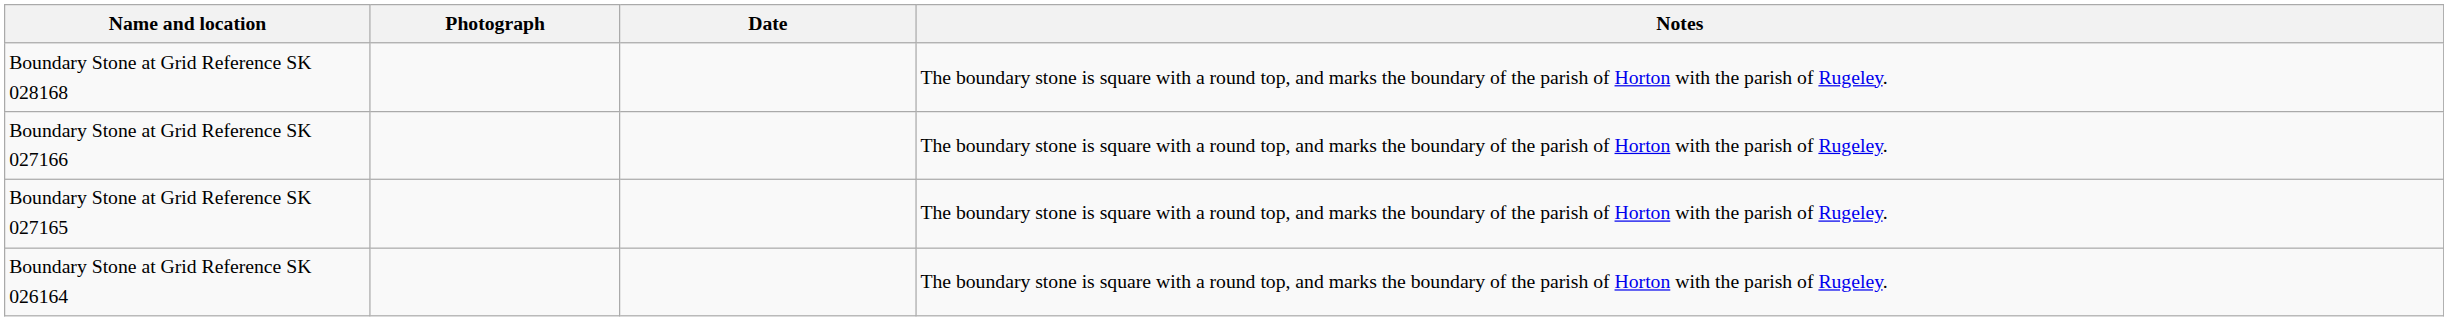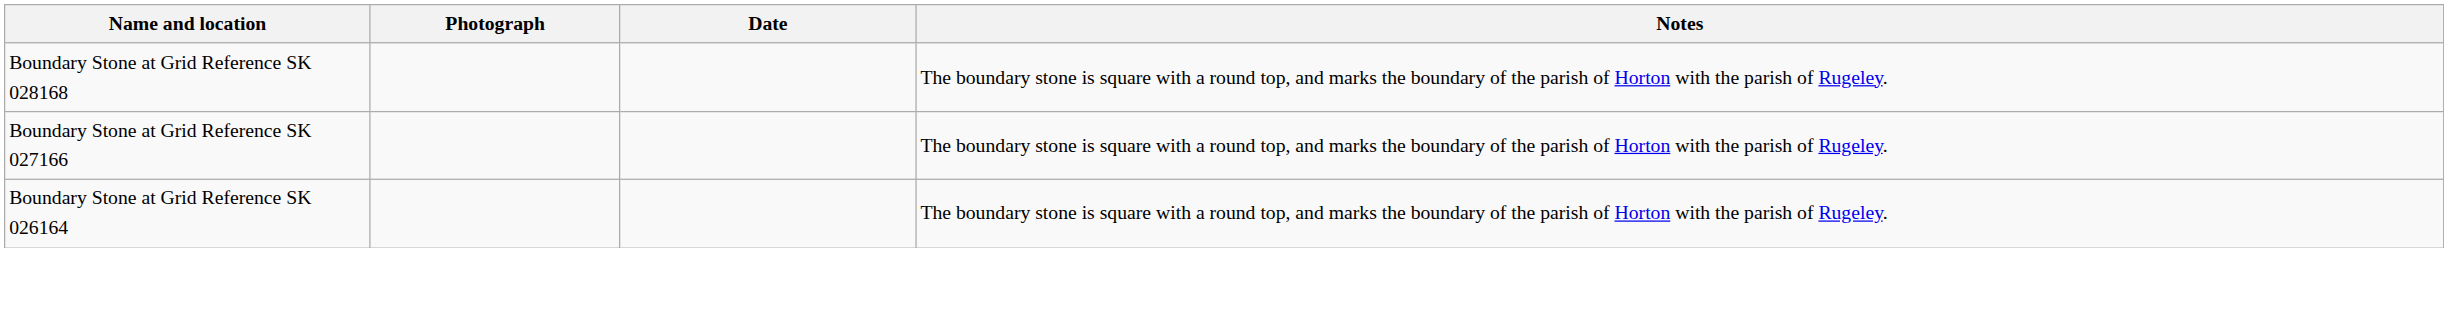- row: Boundary Stone at Grid Reference SK 027165 | The boundary stone is square with a round top, and marks the boundary of the parish of Horton with the parish of Rugeley.
